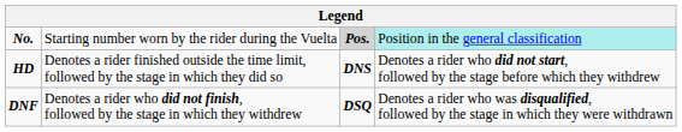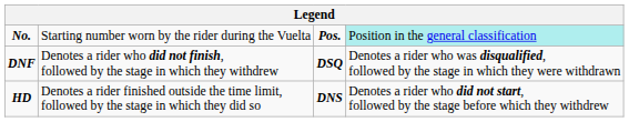No. | column 3: lightgrey background -> no background
rows swapped: HD <-> DNF
